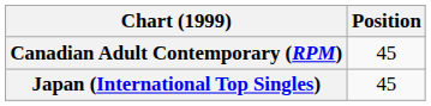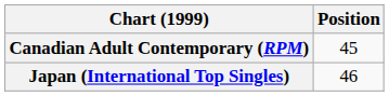Japan (International Top Singles) | Position: 45 -> 46
